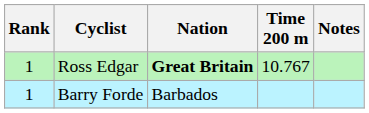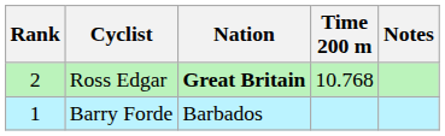Ross Edgar | Rank: 1 -> 2
Ross Edgar | Time 200 m: 10.767 -> 10.768
